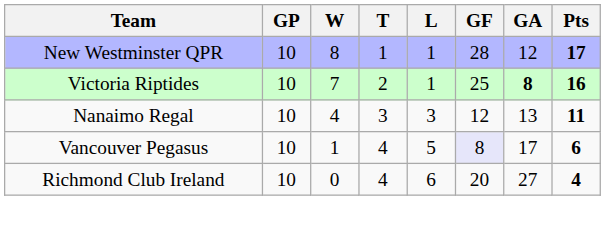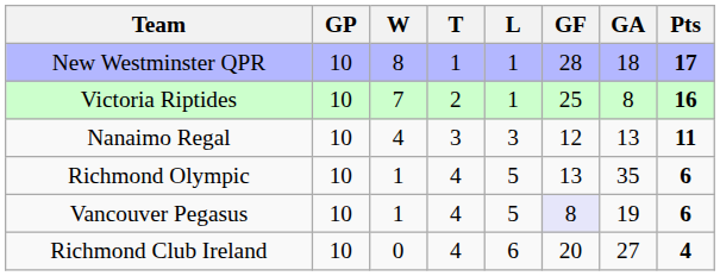New Westminster QPR | GA: 12 -> 18
Victoria Riptides | GA: bold -> normal
+ row: Richmond Olympic | 10 | 1 | 4 | 5 | 13 | 35 | 6
Vancouver Pegasus | GA: 17 -> 19
